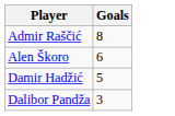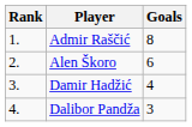+ column: Rank | 1. | 2. | 3. | 4.
Damir Hadžić | Goals: 5 -> 4
